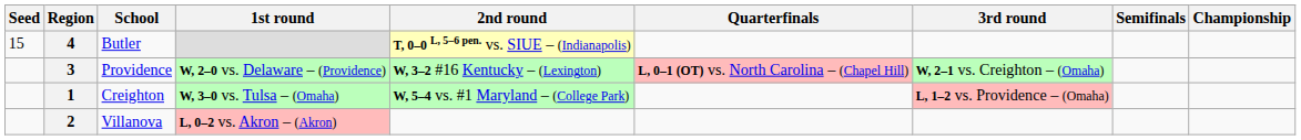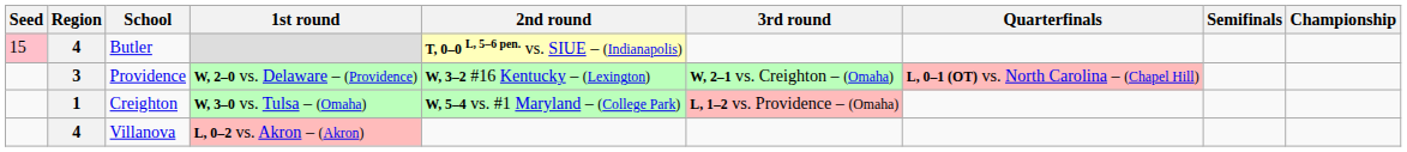columns swapped: 3rd round <-> Quarterfinals
Butler | Seed: no background -> pink background
Villanova | Region: 2 -> 4
